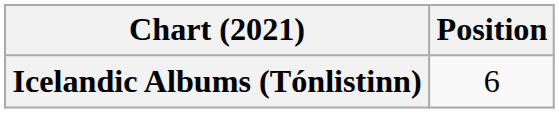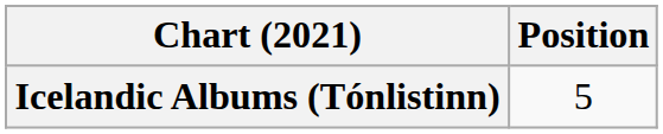Icelandic Albums (Tónlistinn) | Position: 6 -> 5
